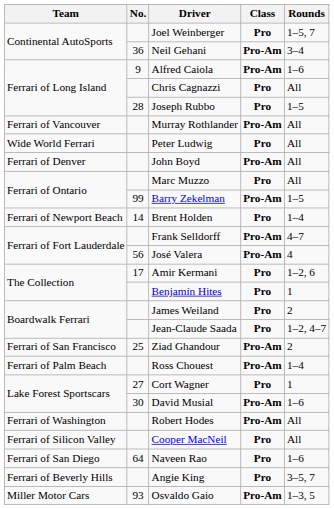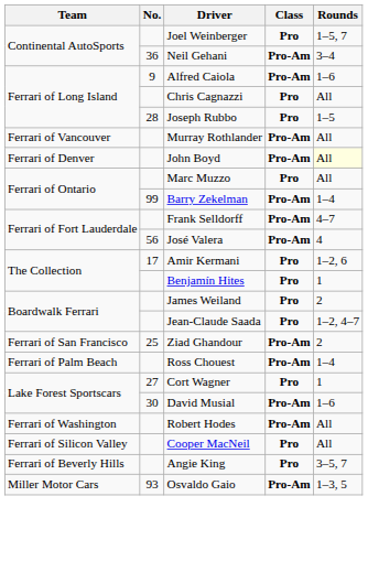- row: Wide World Ferrari | Peter Ludwig | Pro | All
John Boyd | Rounds: no background -> lightyellow background
Barry Zekelman | Rounds: 1–5 -> 1–4
- row: Ferrari of Newport Beach | 14 | Brent Holden | Pro | 1–4
- row: Ferrari of San Diego | 64 | Naveen Rao | Pro | 1–6
